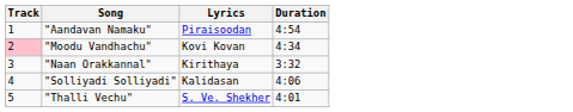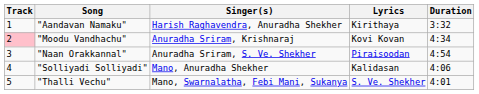+ column: Singer(s) | Harish Raghavendra, Anuradha Shekher | Anuradha Sriram, Krishnaraj | Anuradha Sriram, S. Ve. Shekher | Mano, Anuradha Shekher | Mano, Swarnalatha, Febi Mani, Sukanya
"Aandavan Namaku" | Lyrics: Piraisoodan -> Kirithaya
"Aandavan Namaku" | Duration: 4:54 -> 3:32
"Naan Orakkannal" | Lyrics: Kirithaya -> Piraisoodan
"Naan Orakkannal" | Duration: 3:32 -> 4:54
